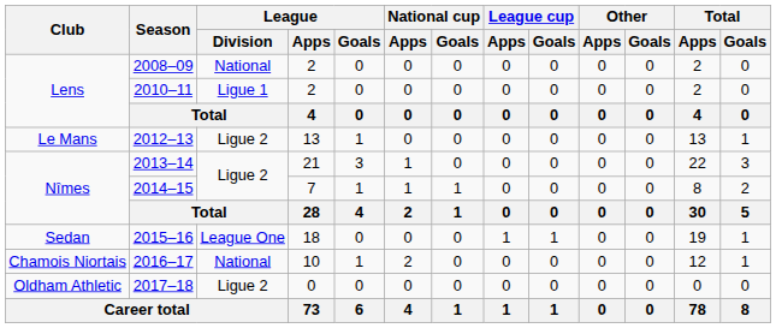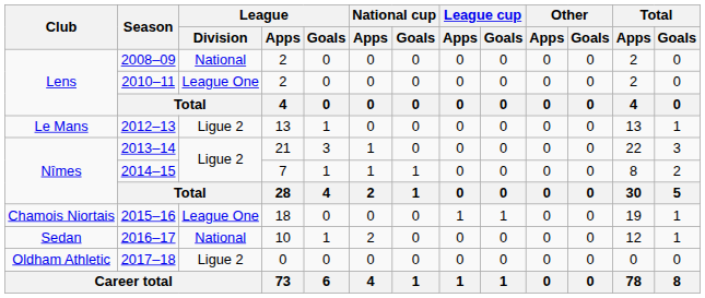2010–11 | League / Division: Ligue 1 -> League One
2015–16 | Club: Sedan -> Chamois Niortais
2016–17 | Club: Chamois Niortais -> Sedan
